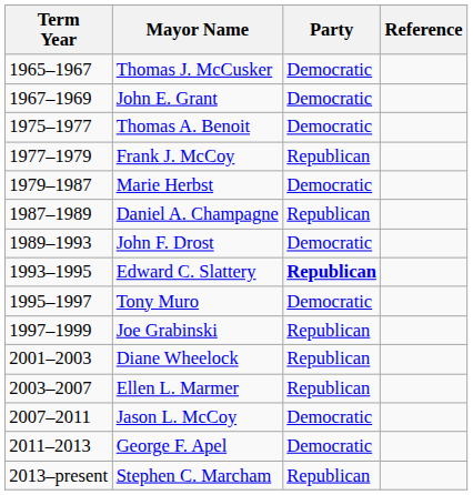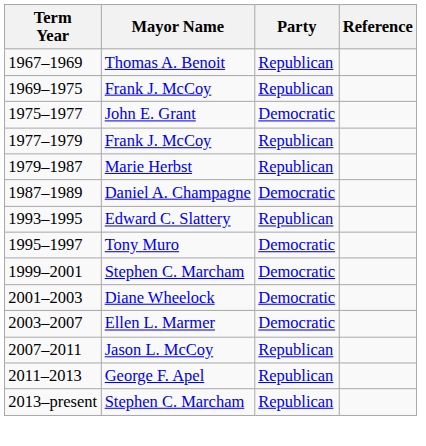- row: 1965–1967 | Thomas J. McCusker | Democratic
1967–1969 | Mayor Name: John E. Grant -> Thomas A. Benoit
1967–1969 | Party: Democratic -> Republican
+ row: 1969–1975 | Frank J. McCoy | Republican
1975–1977 | Mayor Name: Thomas A. Benoit -> John E. Grant
1979–1987 | Party: Democratic -> Republican
1987–1989 | Party: Republican -> Democratic
- row: 1989–1993 | John F. Drost | Democratic
1993–1995 | Party: bold -> normal
- row: 1997–1999 | Joe Grabinski | Republican
+ row: 1999–2001 | Stephen C. Marcham | Democratic
2001–2003 | Party: Republican -> Democratic
2003–2007 | Party: Republican -> Democratic
2007–2011 | Party: Democratic -> Republican
2011–2013 | Party: Democratic -> Republican
